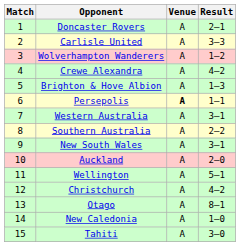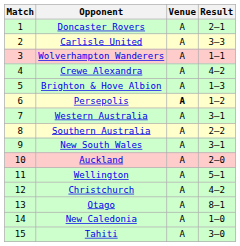Wolverhampton Wanderers | Result: 1–2 -> 1–1
Persepolis | Result: 1–1 -> 1–2
